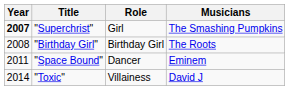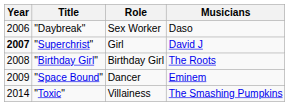+ row: 2006 | "Daybreak" | Sex Worker | Daso
"Superchrist" | Musicians: The Smashing Pumpkins -> David J
"Space Bound" | Year: 2011 -> 2009
"Toxic" | Musicians: David J -> The Smashing Pumpkins
